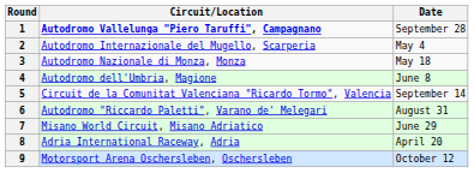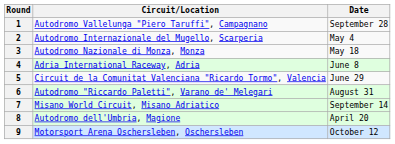1 | Circuit/Location: bold -> normal
4 | Circuit/Location: Autodromo dell'Umbria, Magione -> Adria International Raceway, Adria
5 | Date: September 14 -> June 29
7 | Date: June 29 -> September 14
8 | Circuit/Location: Adria International Raceway, Adria -> Autodromo dell'Umbria, Magione
